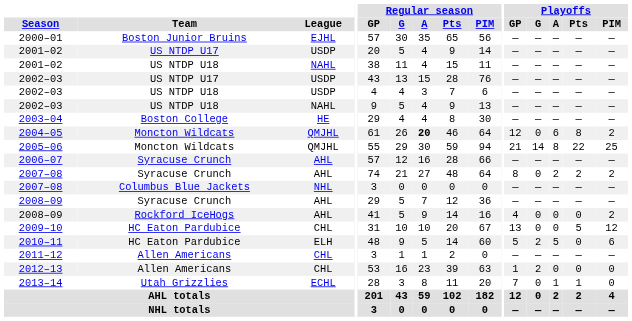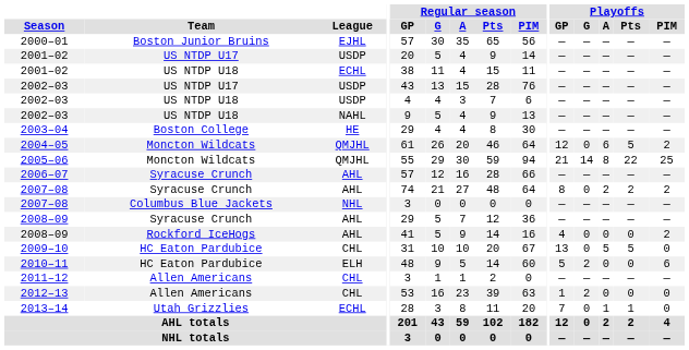2001–02 / US NTDP U18 | League: NAHL -> ECHL
2004–05 | Regular season / A: bold -> normal
2004–05 | Playoffs / Pts: 8 -> 5
2009–10 | Playoffs / A: 0 -> 5
2009–10 | Playoffs / PIM: 12 -> 0
2010–11 | Playoffs / A: 5 -> 0
